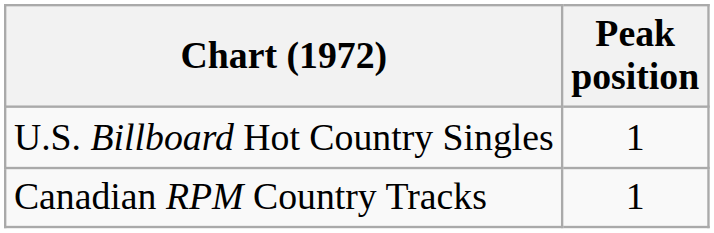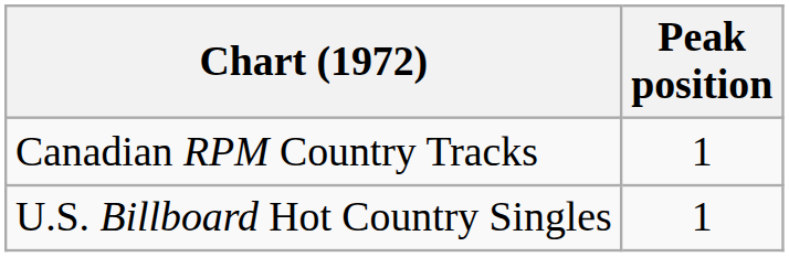rows swapped: U.S. Billboard Hot Country Singles <-> Canadian RPM Country Tracks
